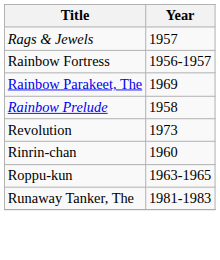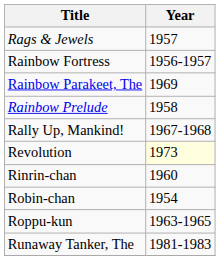+ row: Rally Up, Mankind! | 1967-1968
Revolution | Year: no background -> lightyellow background
+ row: Robin-chan | 1954
